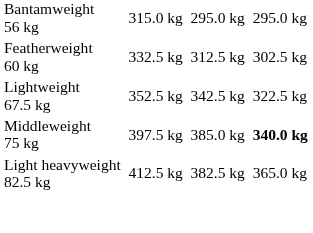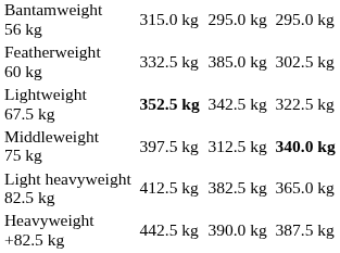Featherweight 60 kg | column 5: 312.5 kg -> 385.0 kg
Lightweight 67.5 kg | column 3: normal -> bold
Middleweight 75 kg | column 5: 385.0 kg -> 312.5 kg
+ row: Heavyweight +82.5 kg | 442.5 kg | 390.0 kg | 387.5 kg
